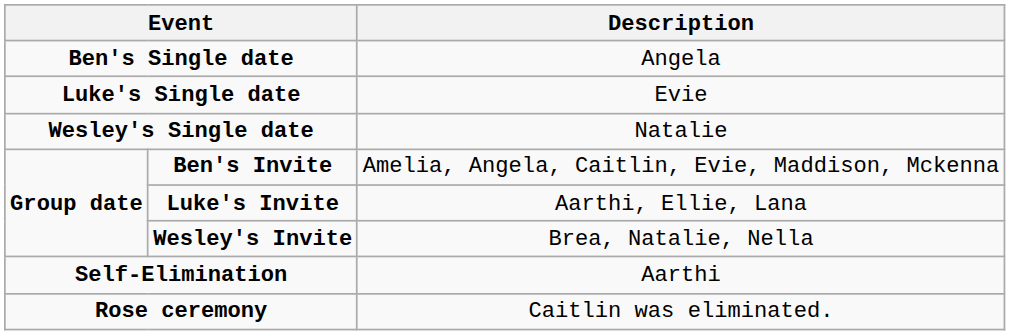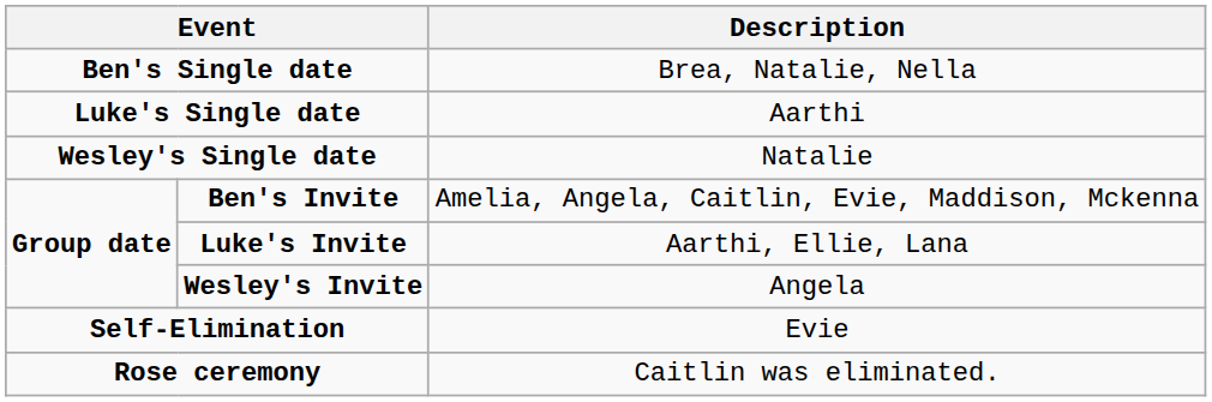Ben's Single date | Description: Angela -> Brea, Natalie, Nella
Luke's Single date | Description: Evie -> Aarthi
Wesley's Invite | Description: Brea, Natalie, Nella -> Angela
Self-Elimination | Description: Aarthi -> Evie
